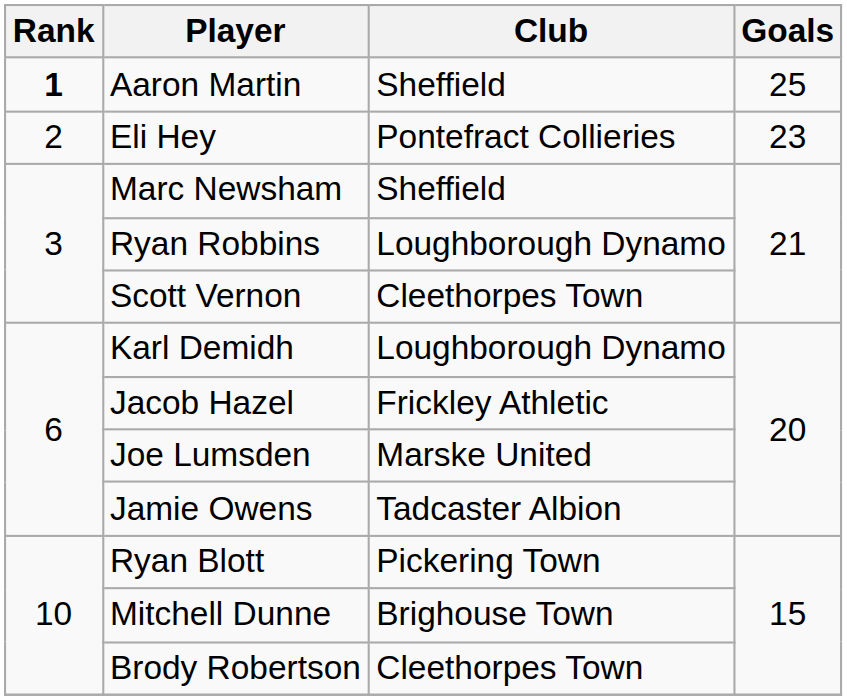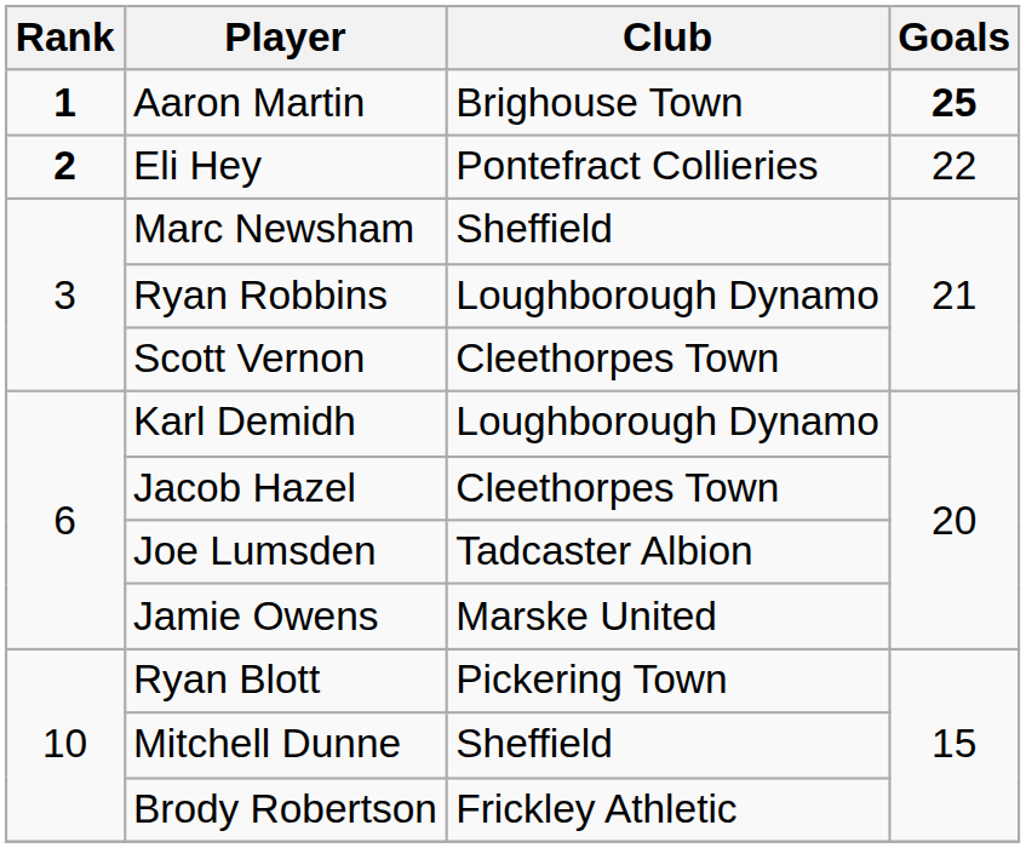Aaron Martin | Club: Sheffield -> Brighouse Town
Aaron Martin | Goals: normal -> bold
Eli Hey | Rank: normal -> bold
Eli Hey | Goals: 23 -> 22
Jacob Hazel | Club: Frickley Athletic -> Cleethorpes Town
Joe Lumsden | Club: Marske United -> Tadcaster Albion
Jamie Owens | Club: Tadcaster Albion -> Marske United
Mitchell Dunne | Club: Brighouse Town -> Sheffield
Brody Robertson | Club: Cleethorpes Town -> Frickley Athletic
